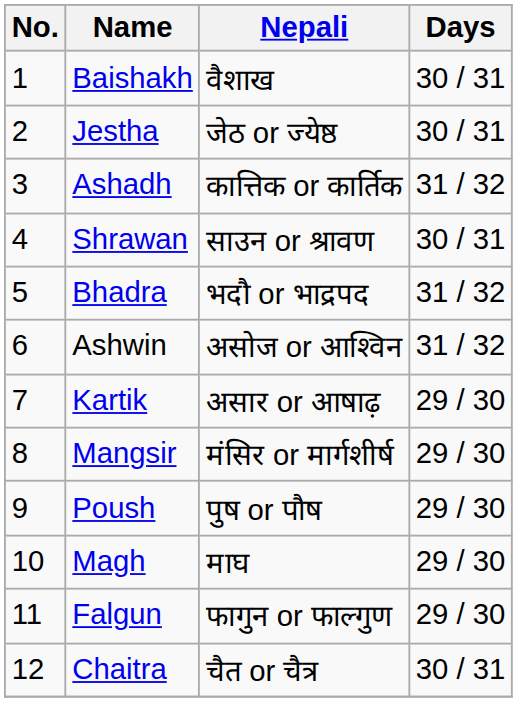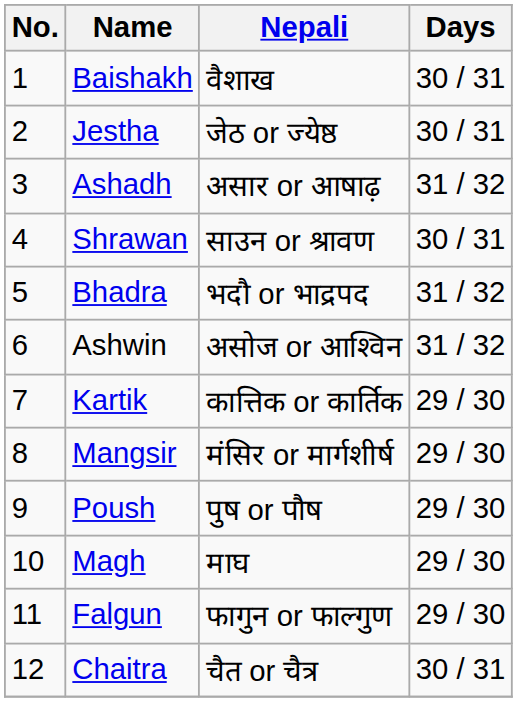Ashadh | Nepali: कात्तिक or कार्तिक -> असार or आषाढ़
Kartik | Nepali: असार or आषाढ़ -> कात्तिक or कार्तिक
